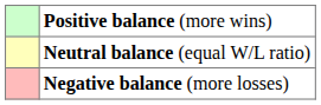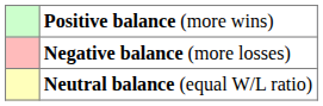rows swapped: Neutral balance (equal W/L ratio) <-> Negative balance (more losses)
